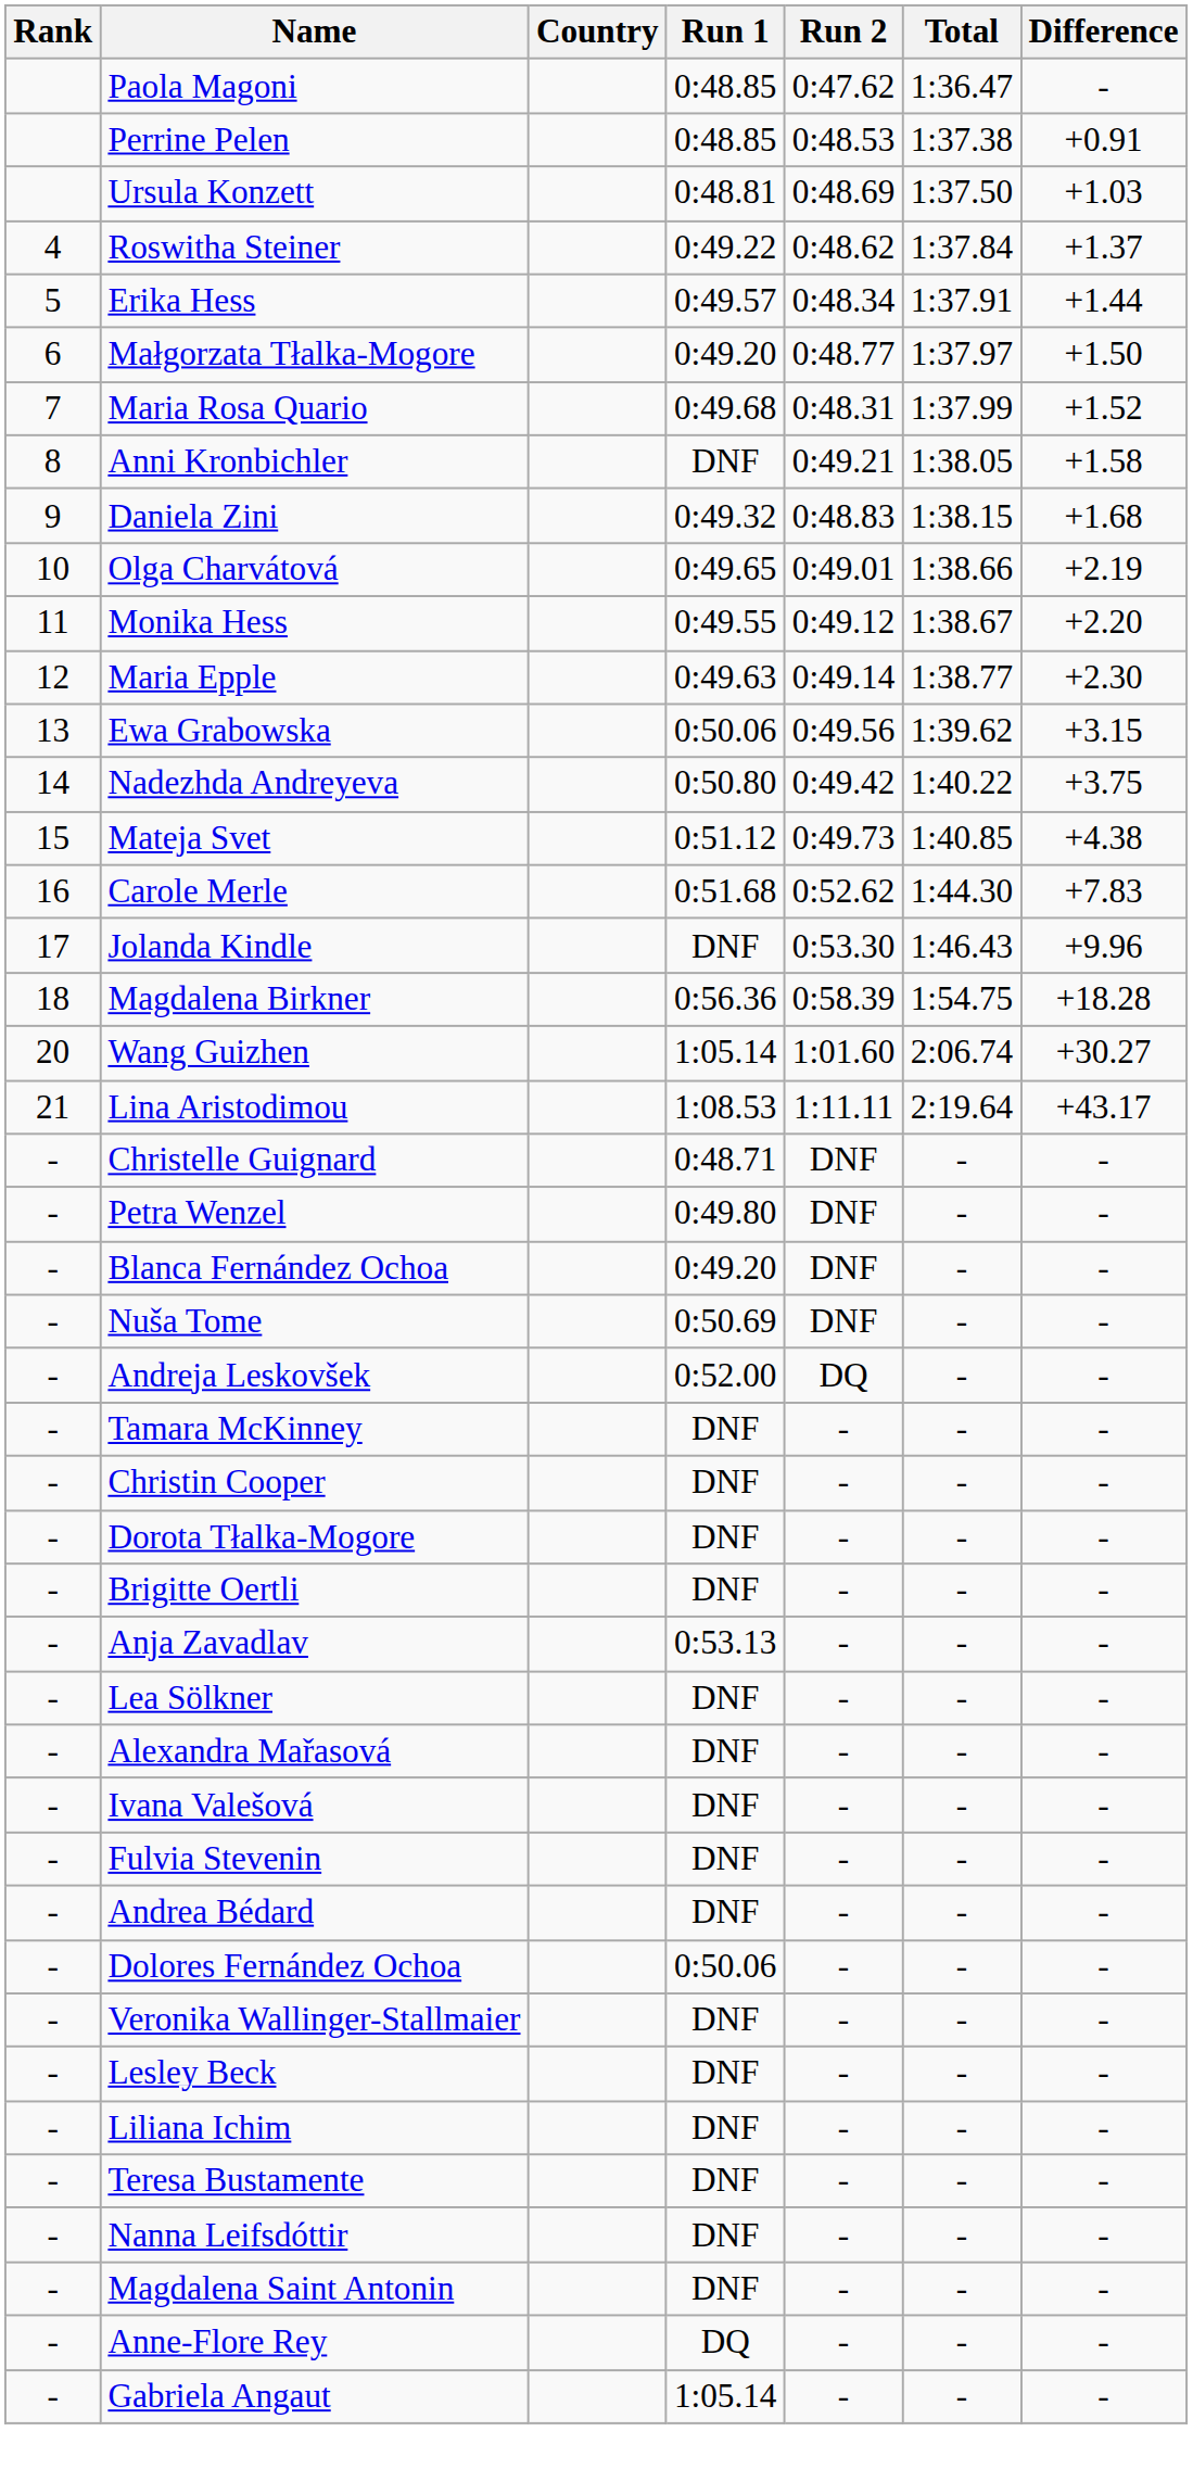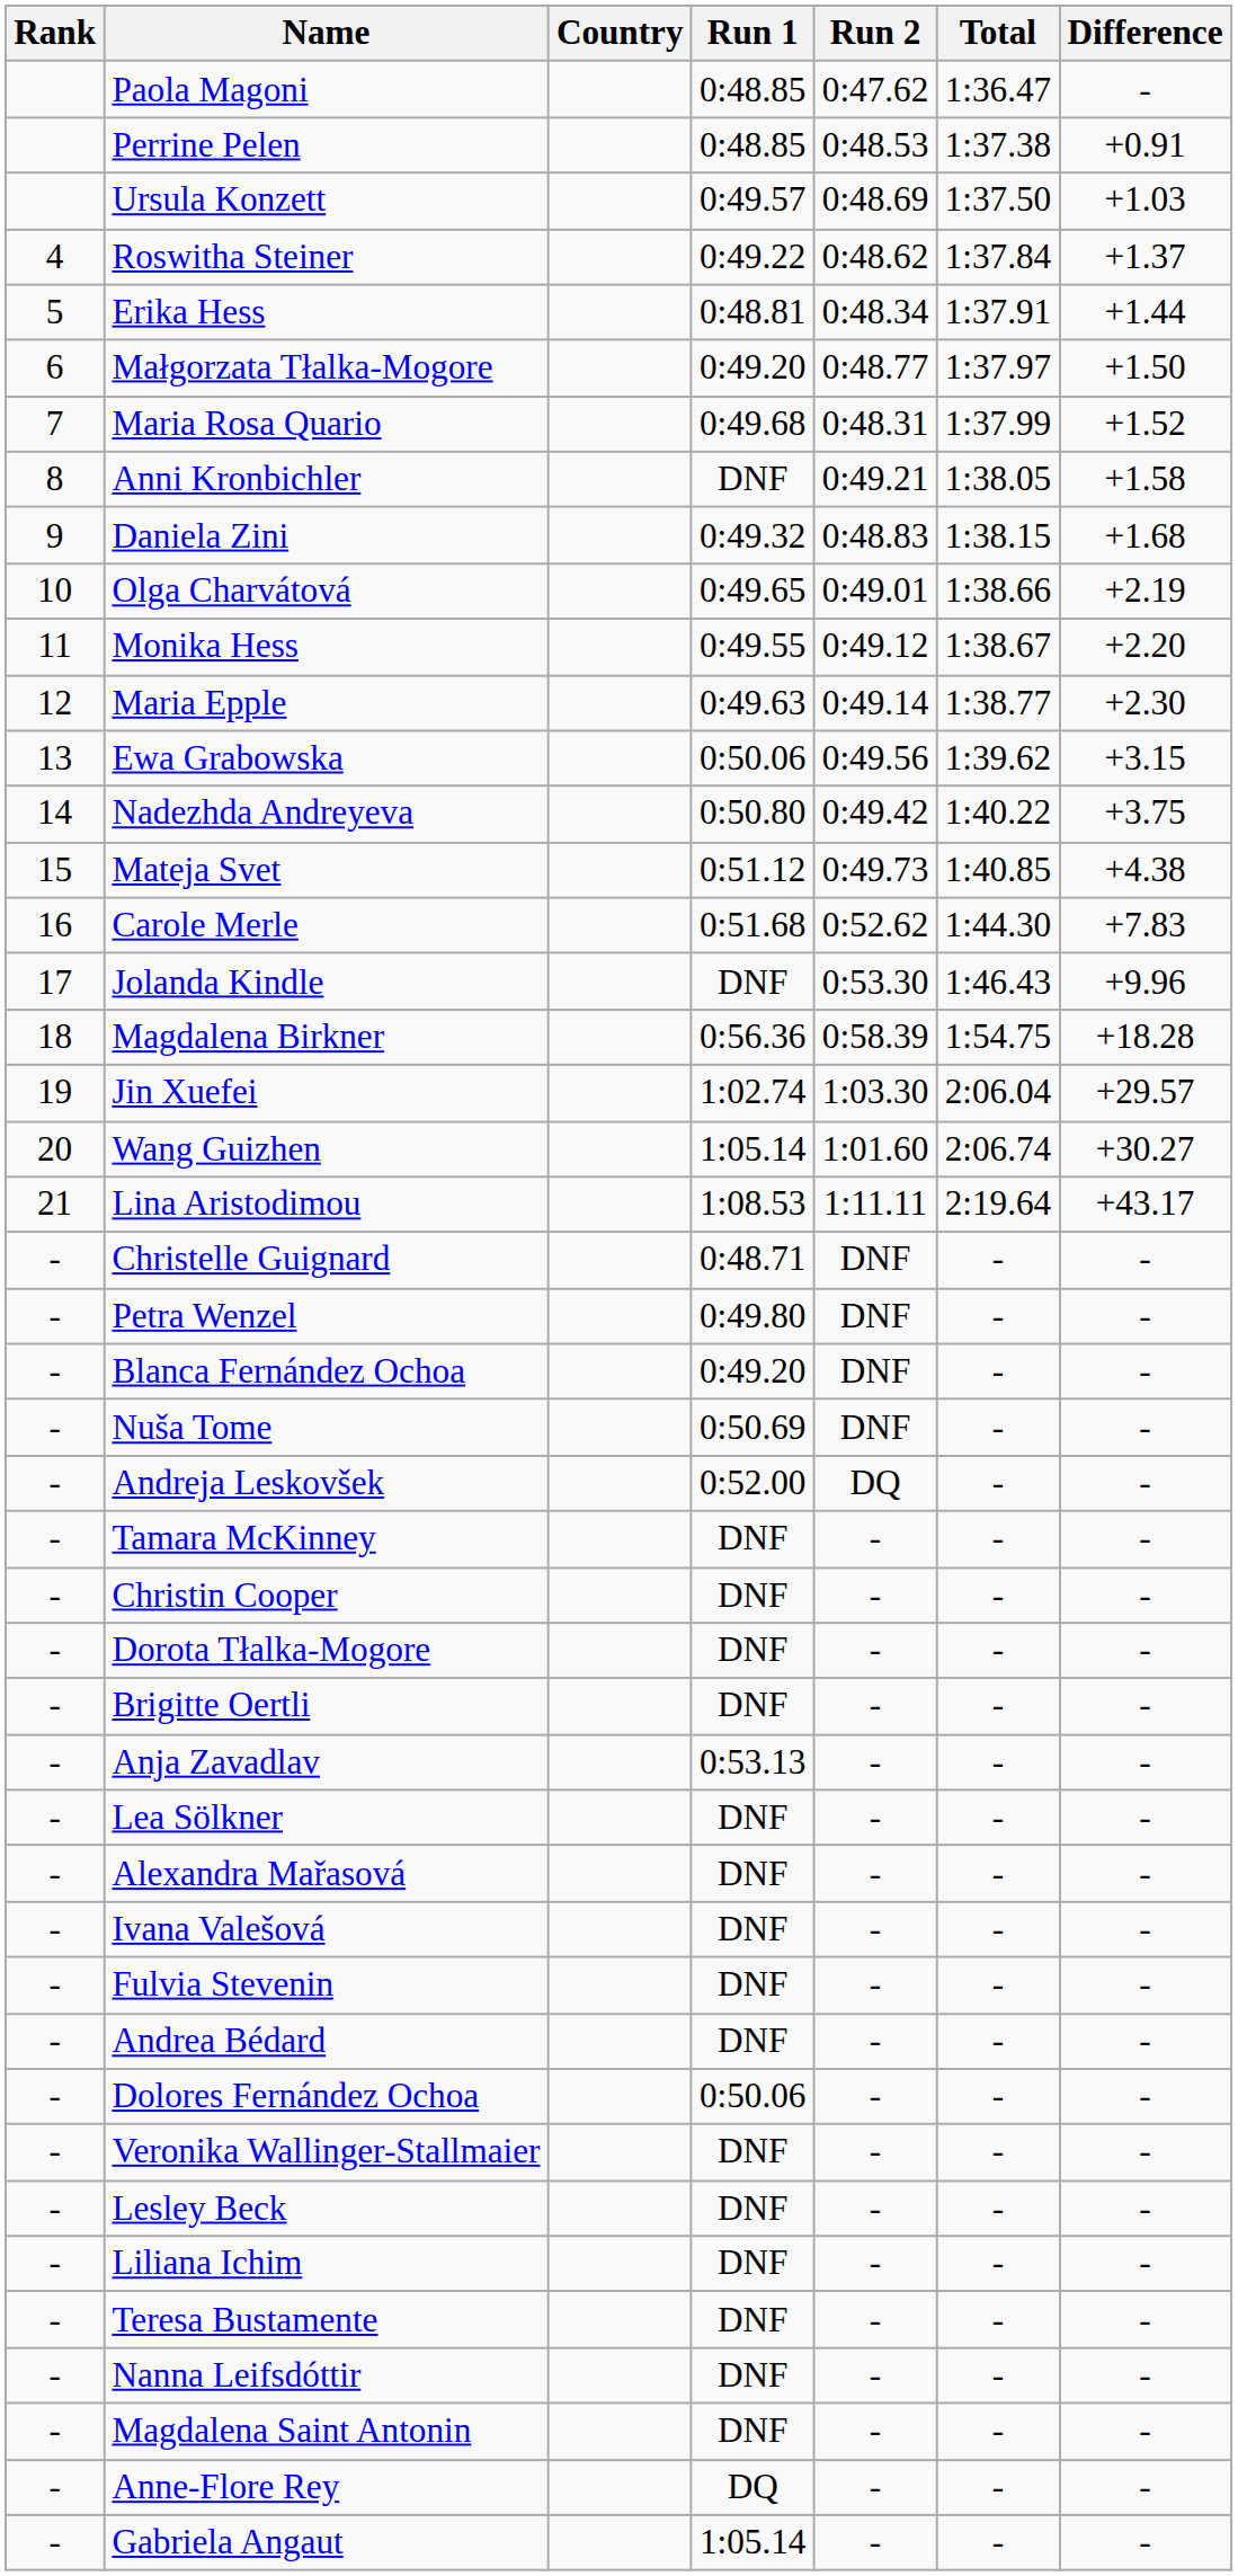Ursula Konzett | Run 1: 0:48.81 -> 0:49.57
Erika Hess | Run 1: 0:49.57 -> 0:48.81
+ row: 19 | Jin Xuefei | 1:02.74 | 1:03.30 | 2:06.04 | +29.57
